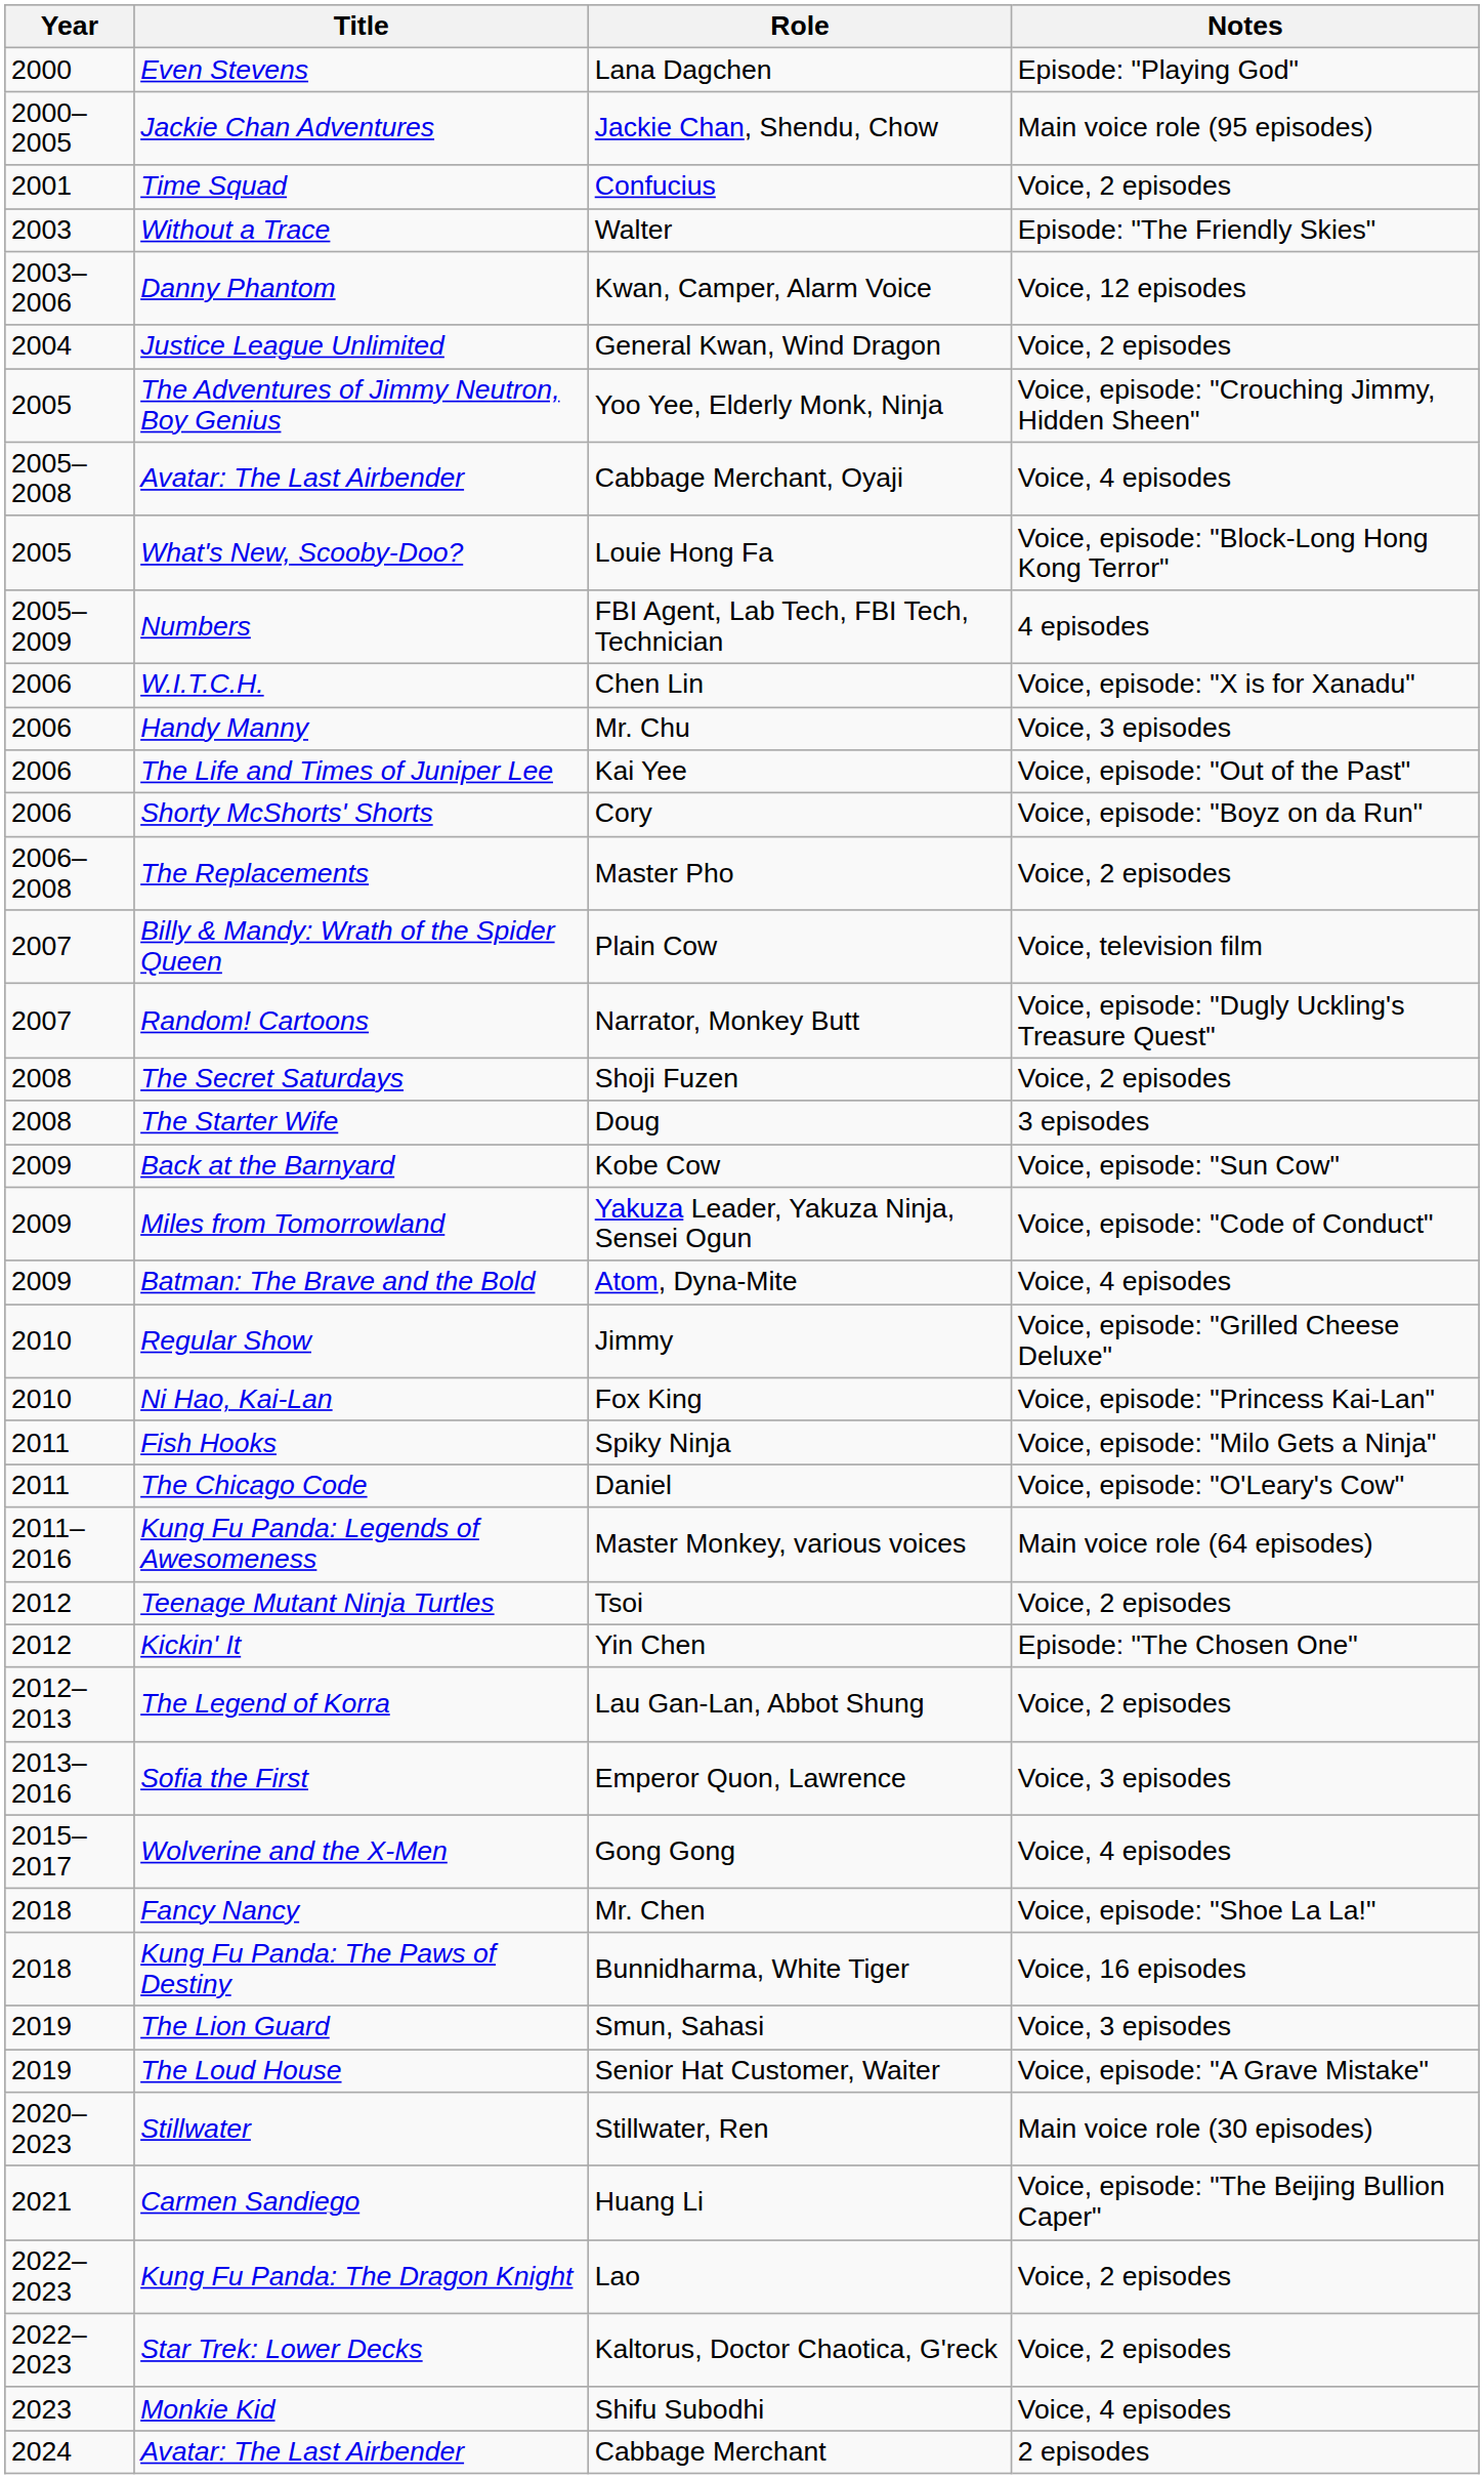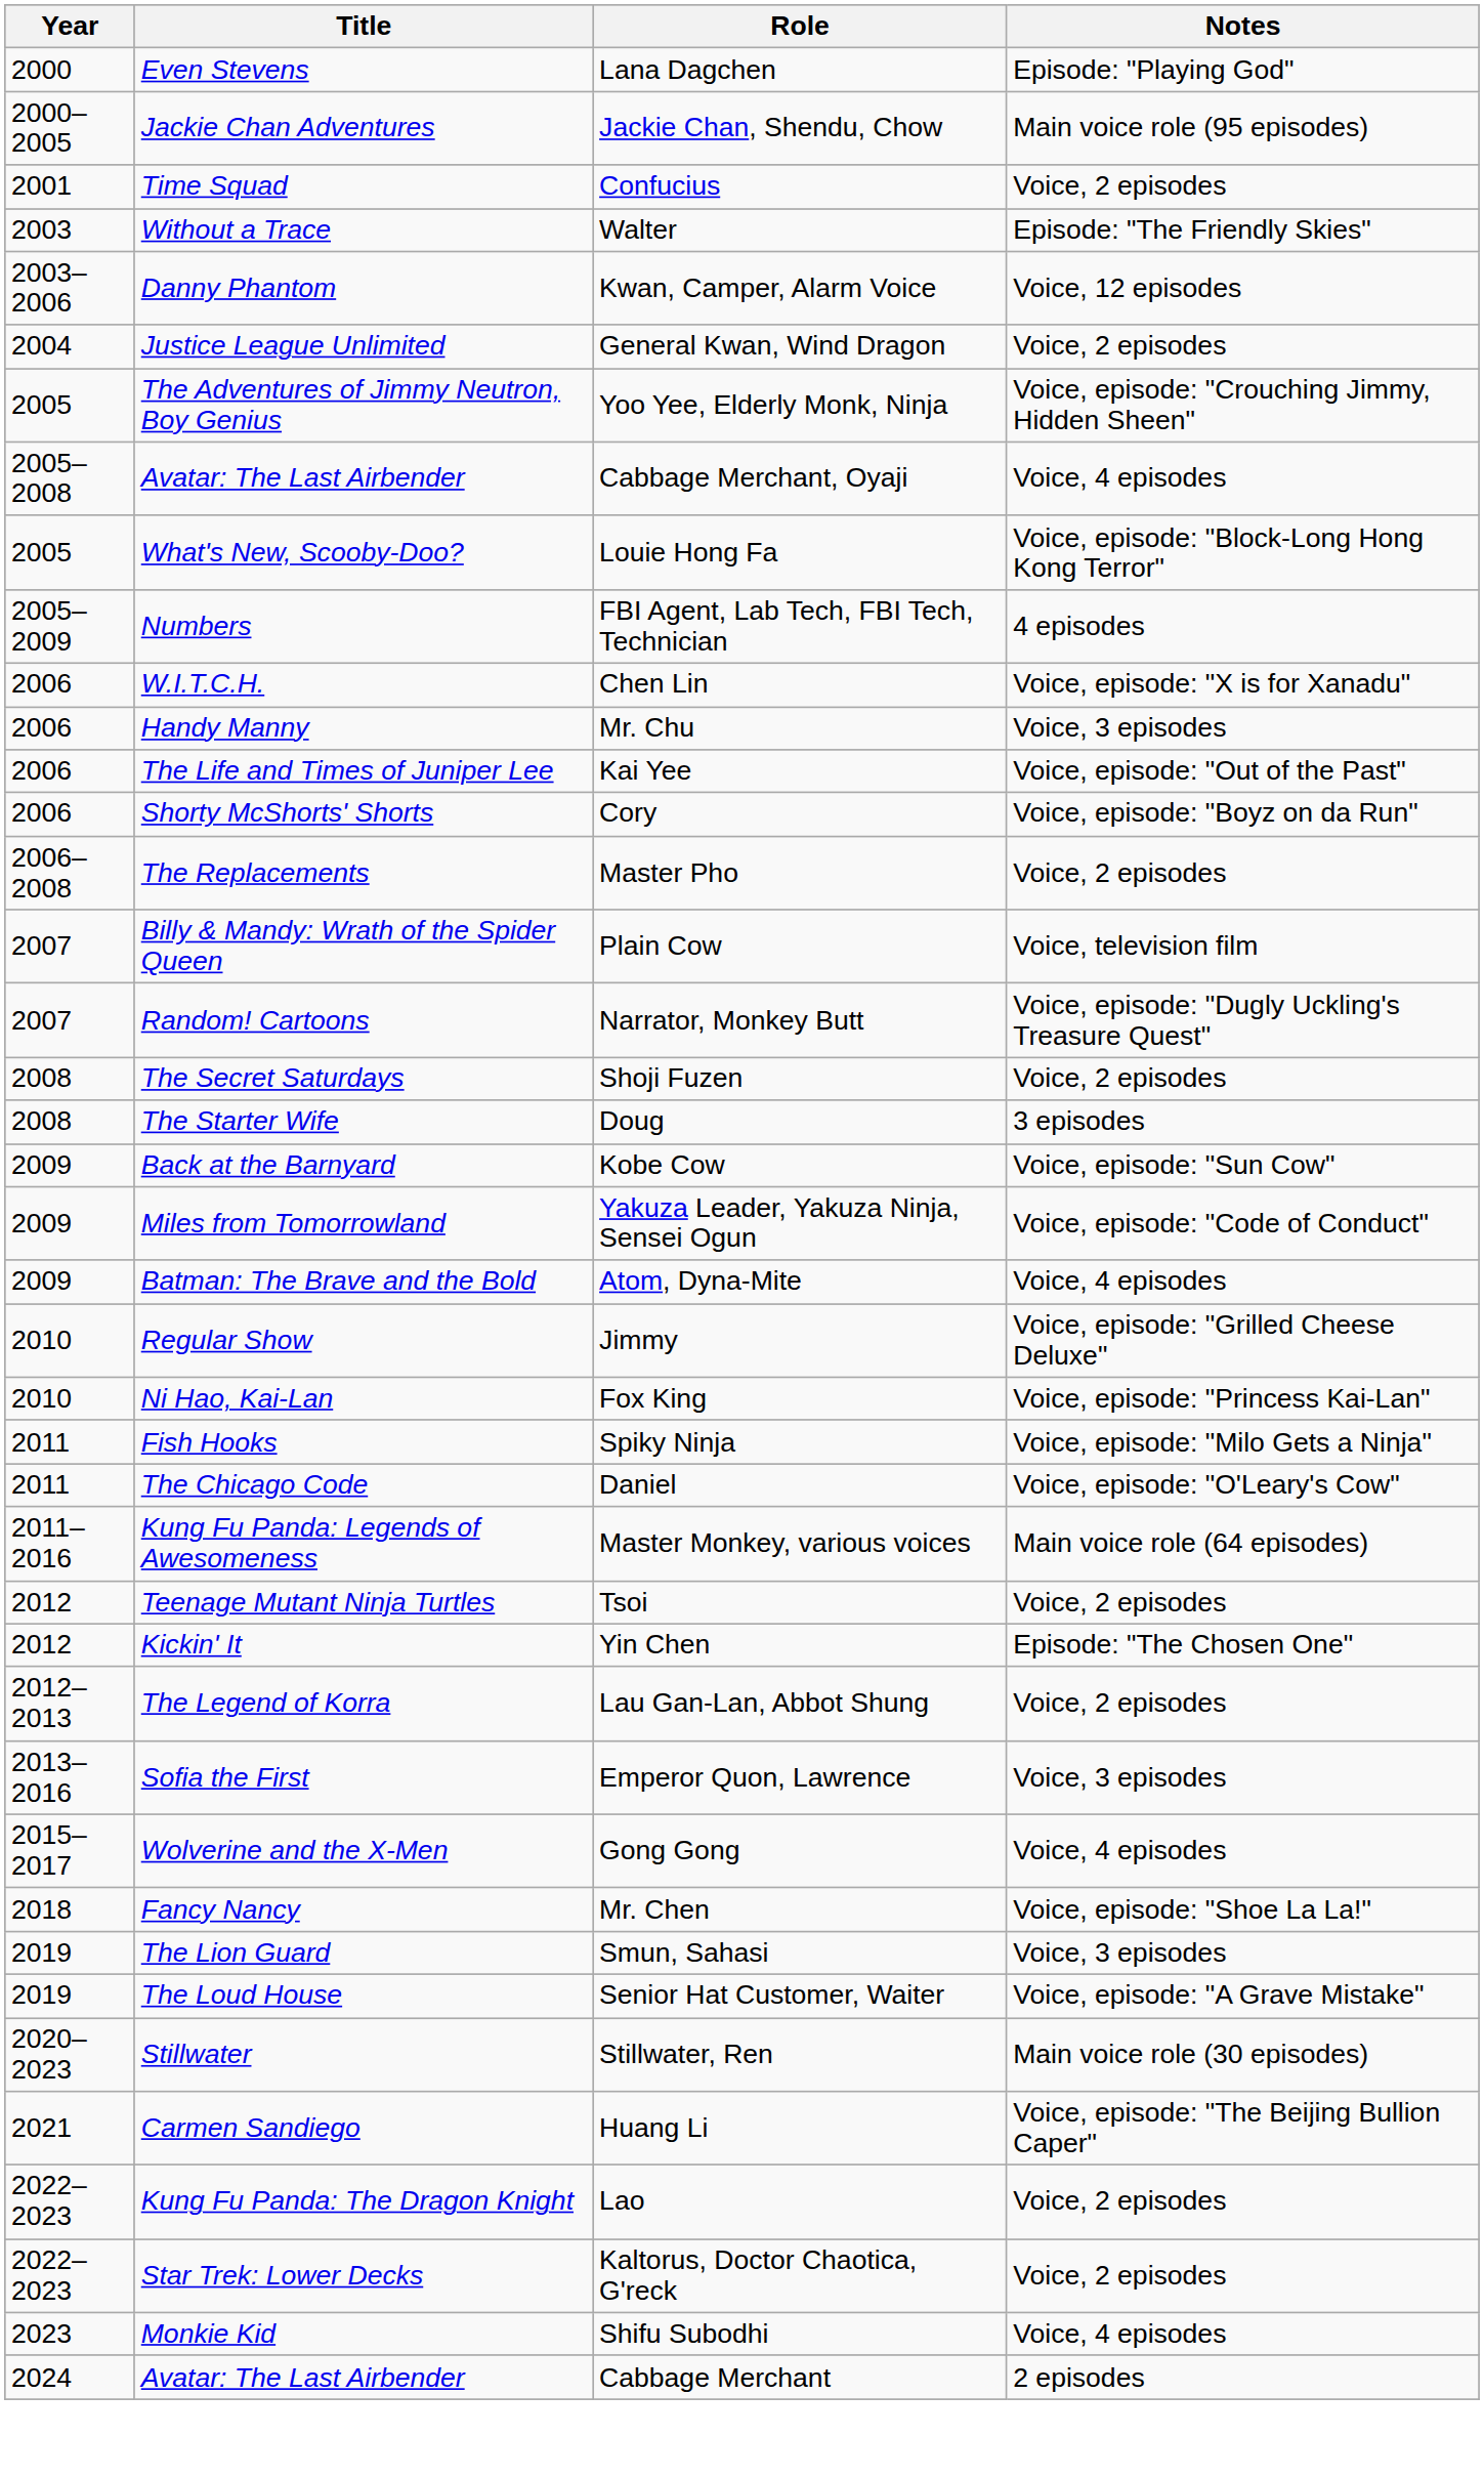- row: 2018 | Kung Fu Panda: The Paws of Destiny | Bunnidharma, White Tiger | Voice, 16 episodes
